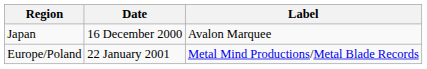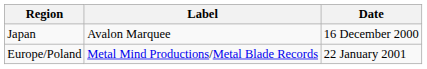columns swapped: Date <-> Label
